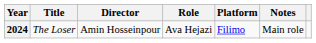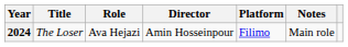columns swapped: Role <-> Director
